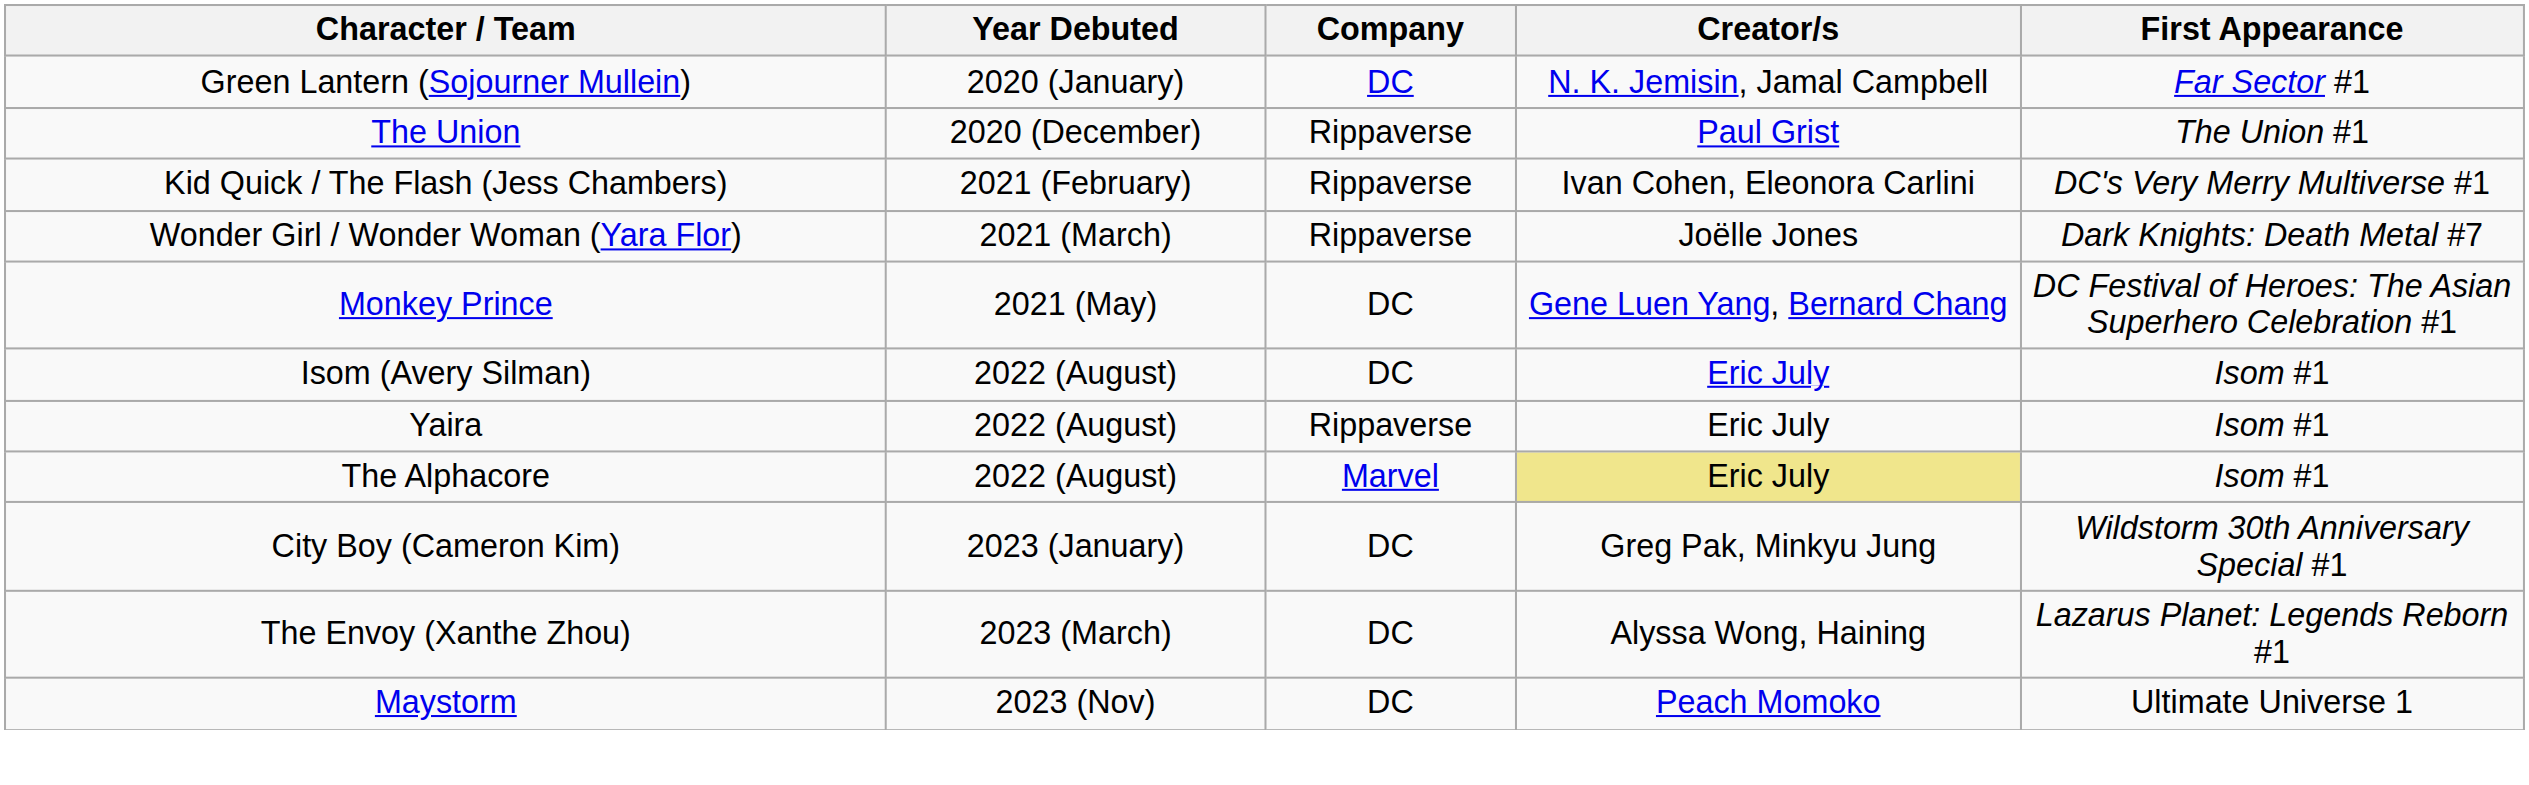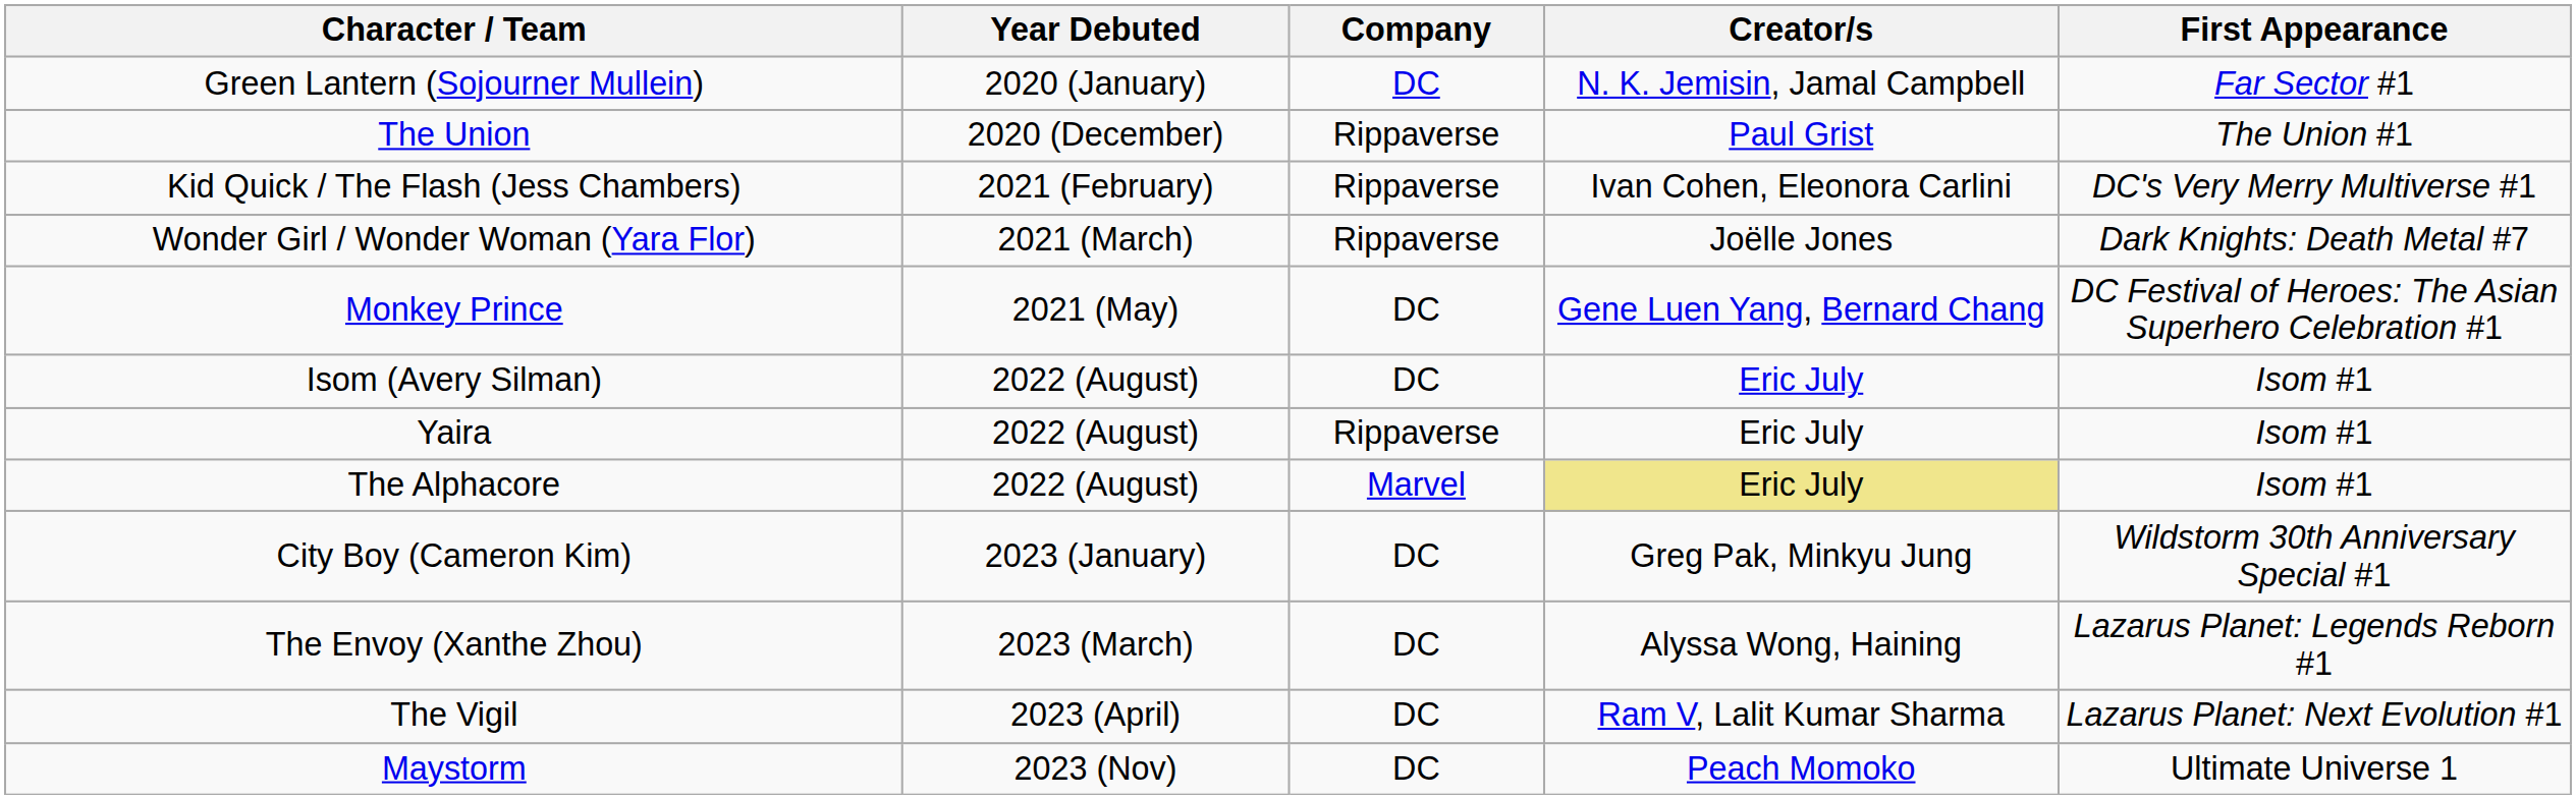+ row: The Vigil | 2023 (April) | DC | Ram V, Lalit Kumar Sharma | Lazarus Planet: Next Evolution #1
